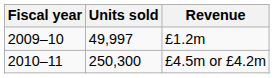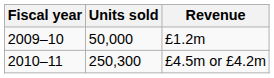£1.2m | Units sold: 49,997 -> 50,000
